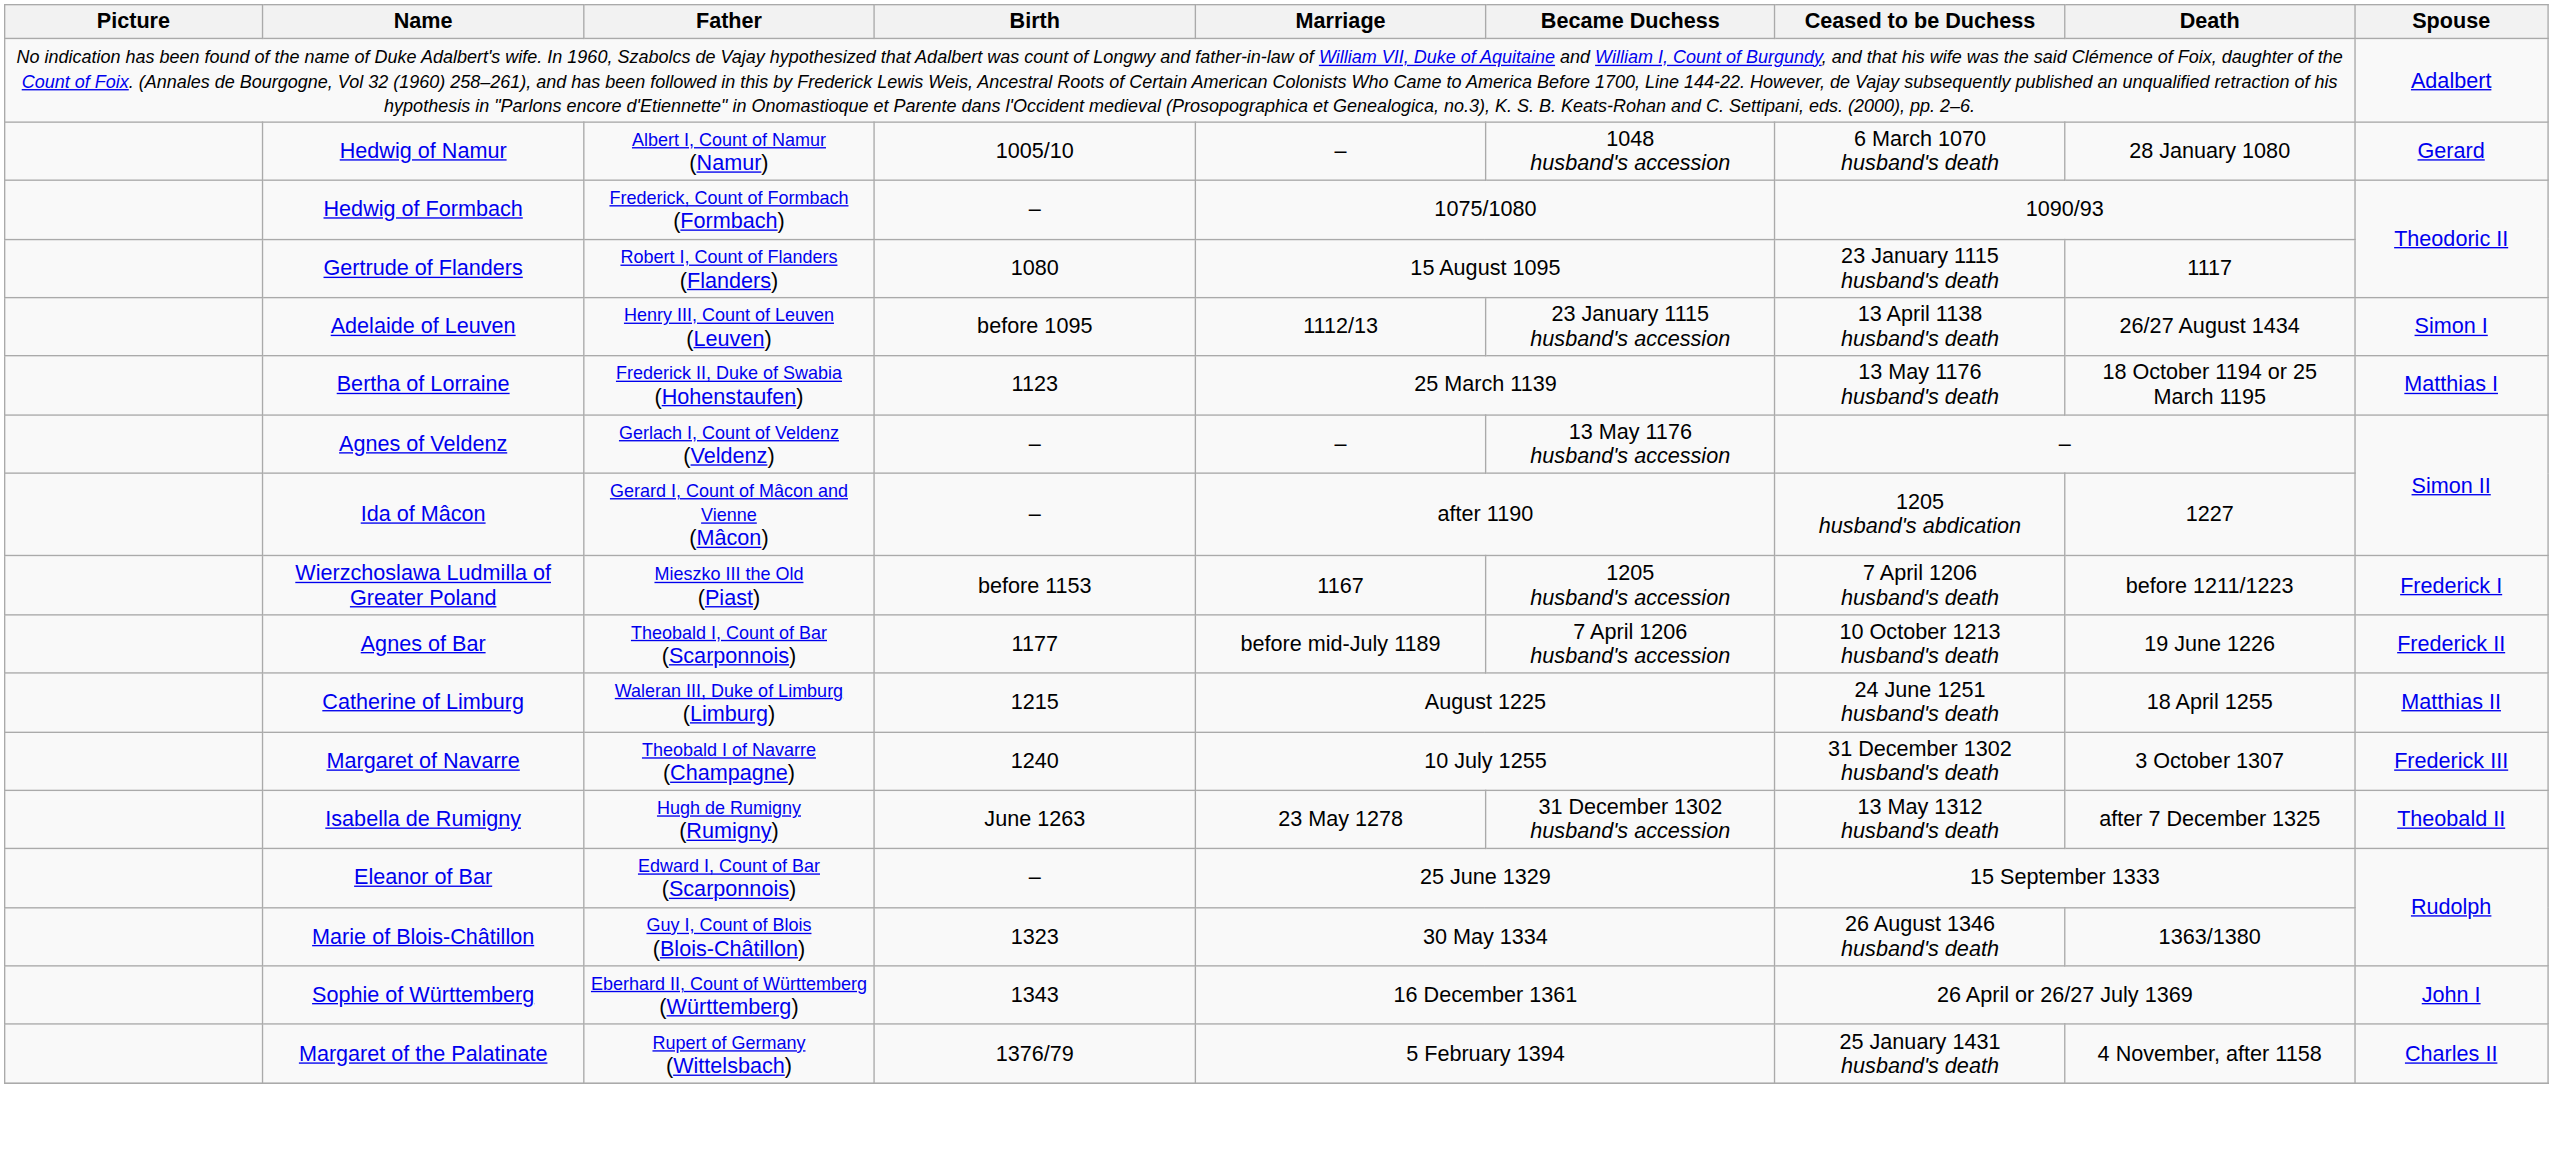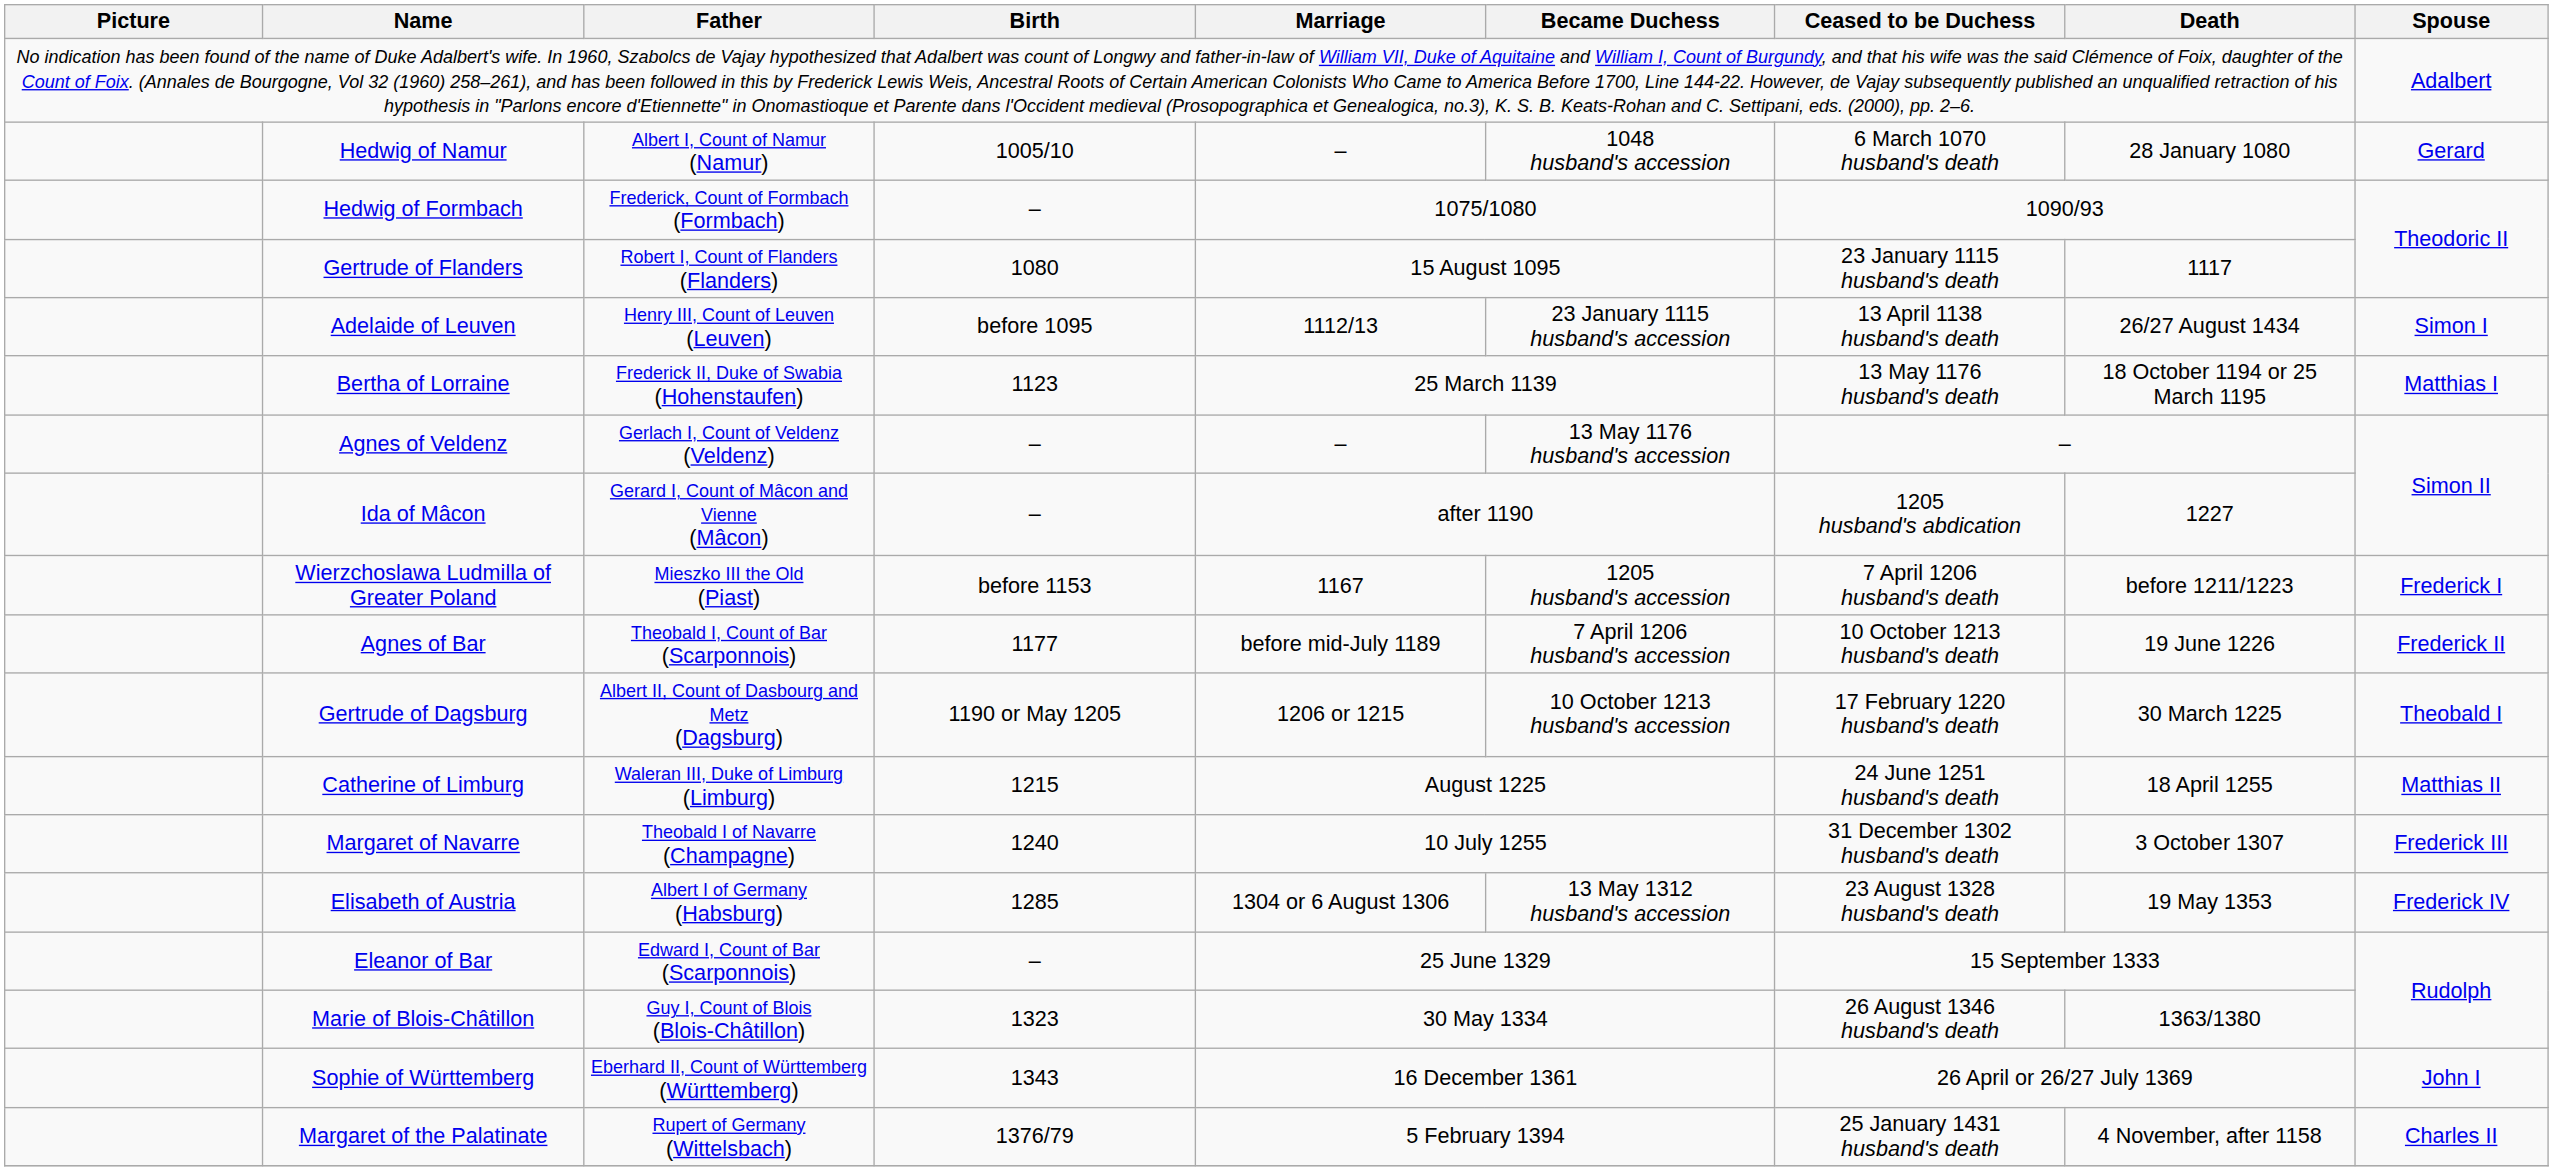+ row: Gertrude of Dagsburg | Albert II, Count of Dasbourg and Metz (Dagsburg) | 1190 or May 1205 | 1206 or 1215 | 10 October 1213 husband's accession | 17 February 1220 husband's death | 30 March 1225 | Theobald I
- row: Isabella de Rumigny | Hugh de Rumigny (Rumigny) | June 1263 | 23 May 1278 | 31 December 1302 husband's accession | 13 May 1312 husband's death | after 7 December 1325 | Theobald II
+ row: Elisabeth of Austria | Albert I of Germany (Habsburg) | 1285 | 1304 or 6 August 1306 | 13 May 1312 husband's accession | 23 August 1328 husband's death | 19 May 1353 | Frederick IV
